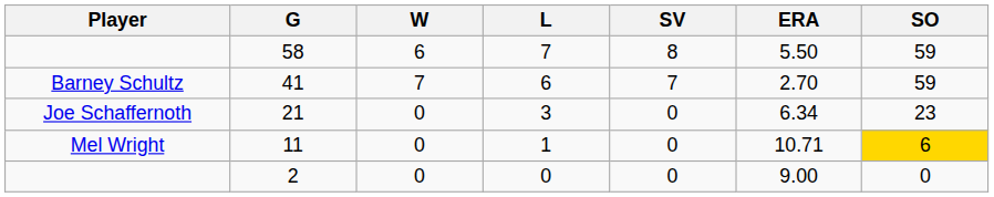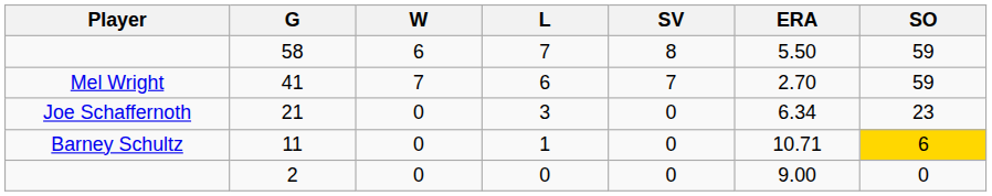41 | Player: Barney Schultz -> Mel Wright
11 | Player: Mel Wright -> Barney Schultz
